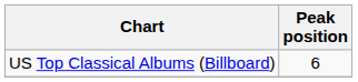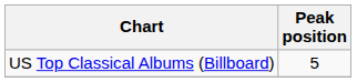US Top Classical Albums (Billboard) | Peak position: 6 -> 5
